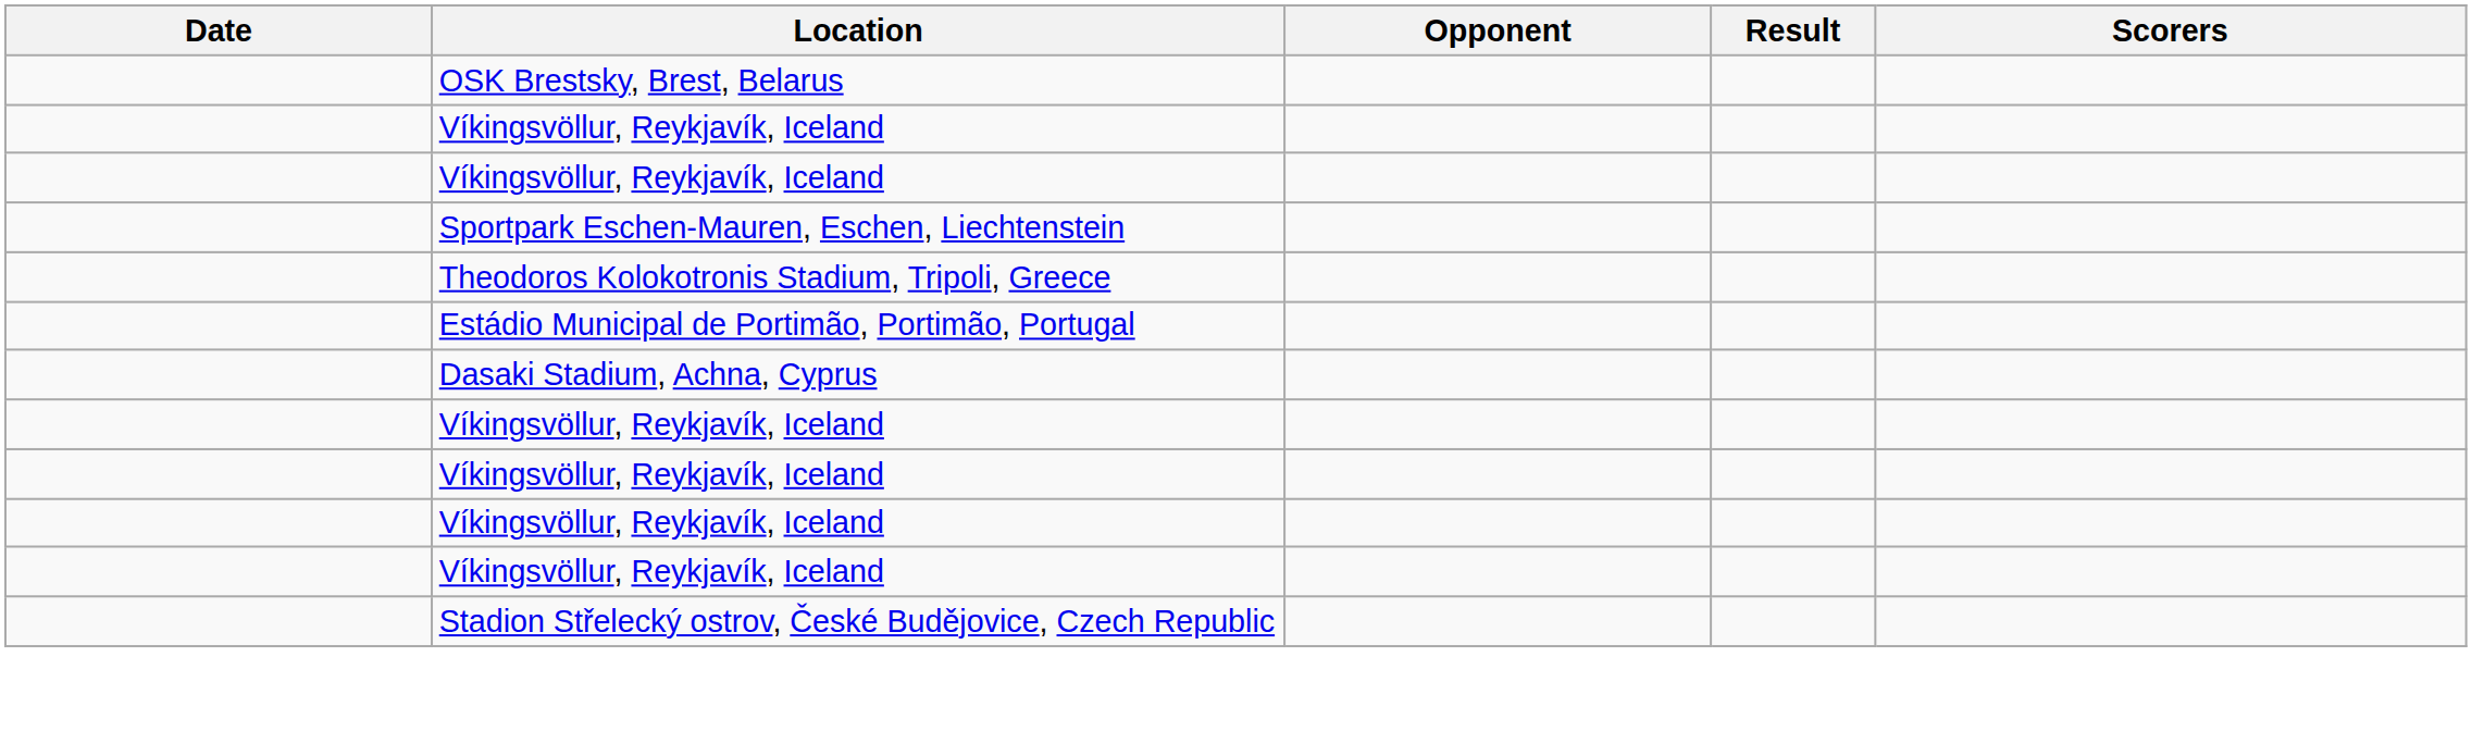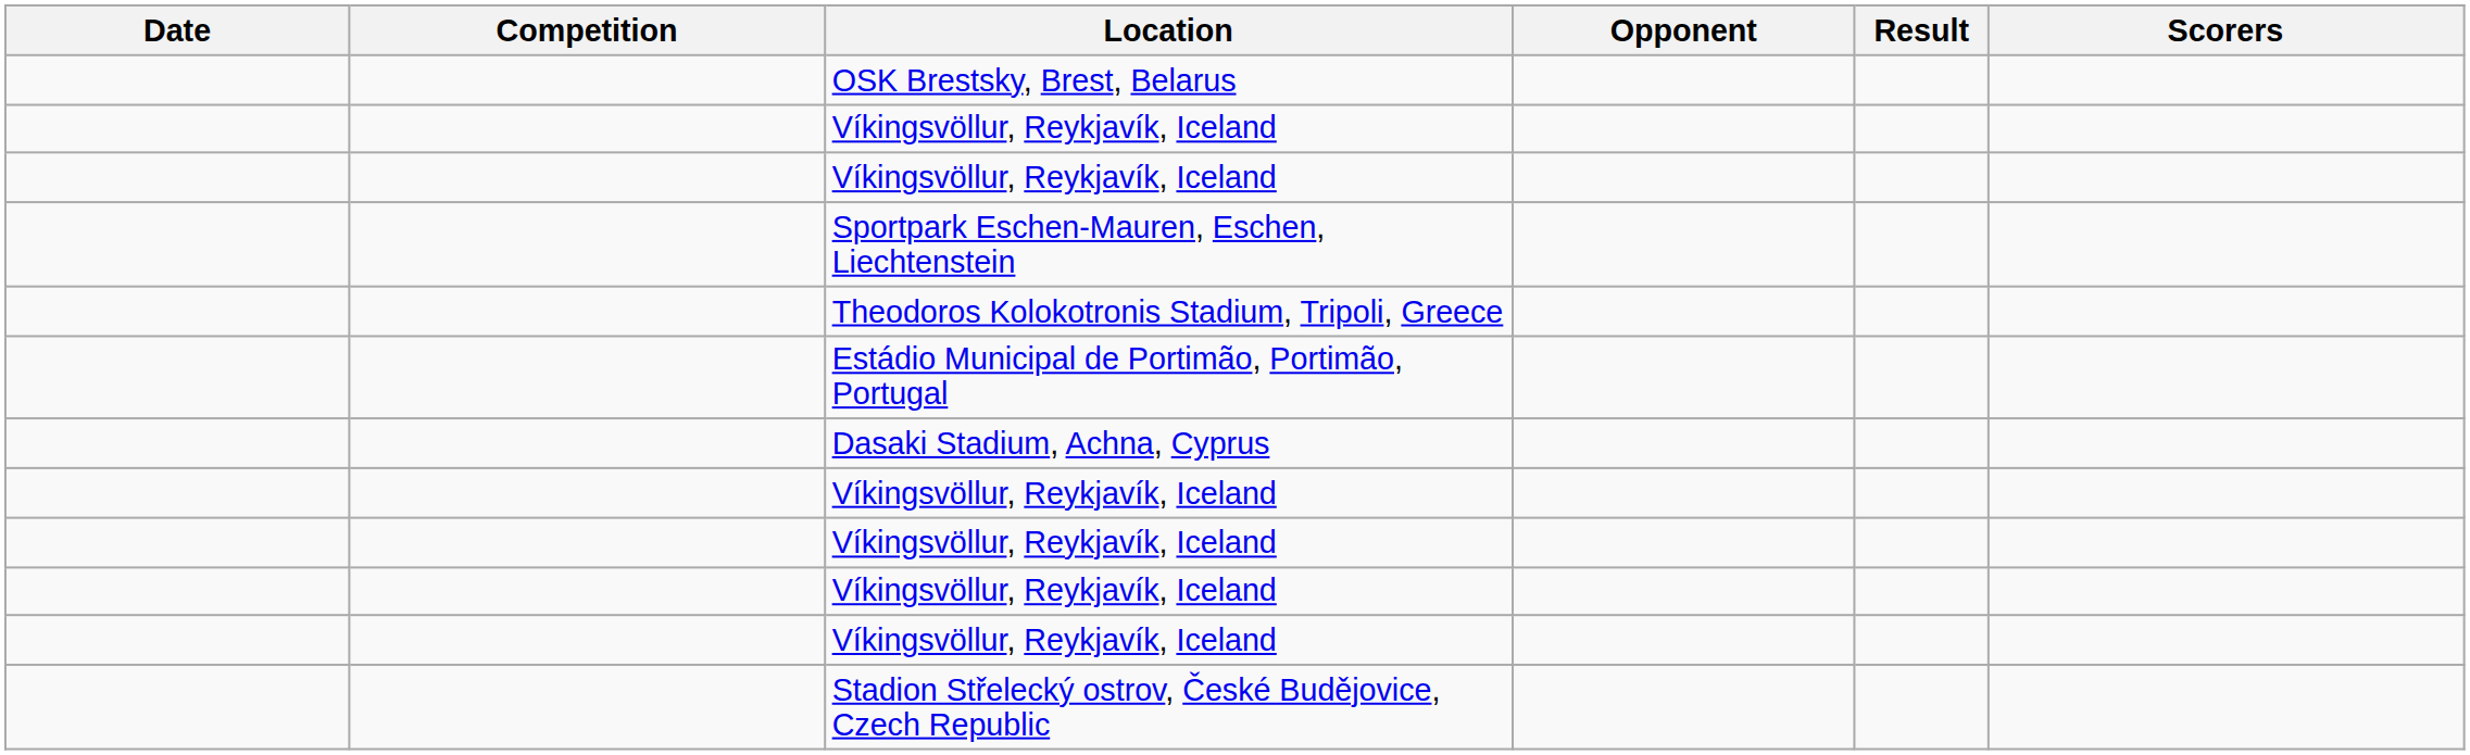+ column: Competition
